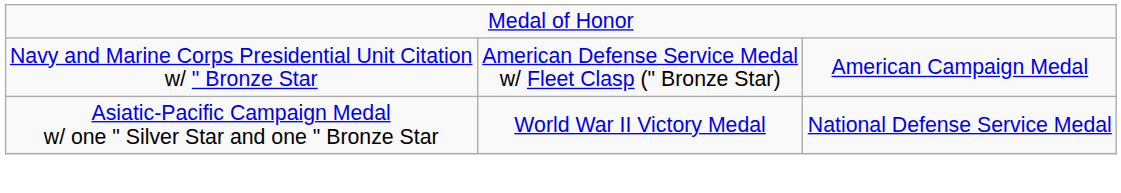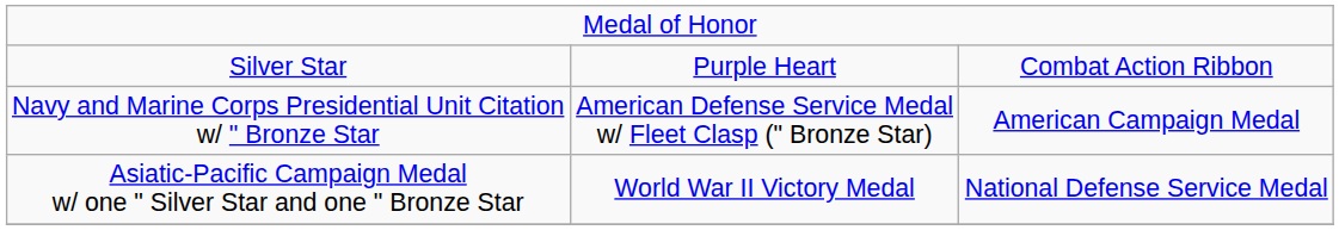+ row: Silver Star | Purple Heart | Combat Action Ribbon
